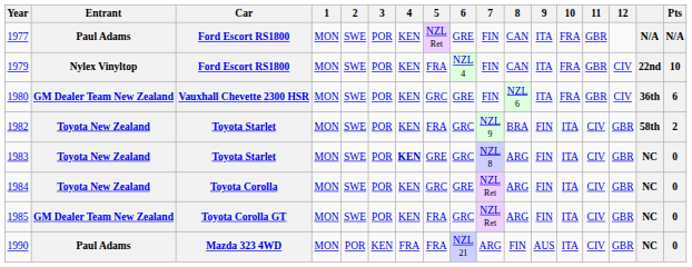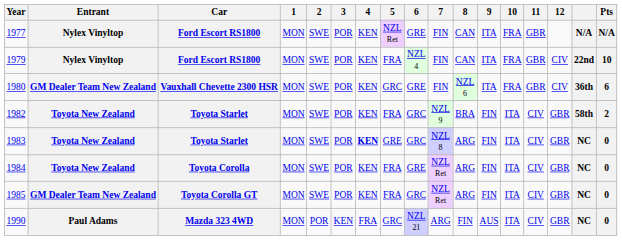1977 | Entrant: Paul Adams -> Nylex Vinyltop
1984 | 5: GRC -> FRA
1990 | 5: FRA -> GRC
